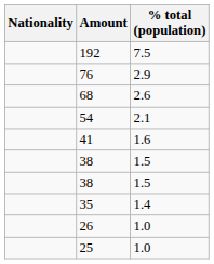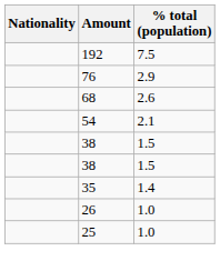- row: 41 | 1.6
